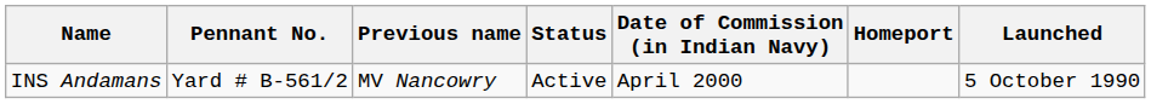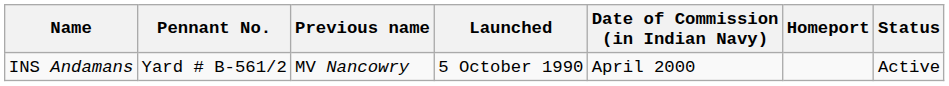columns swapped: Launched <-> Status
